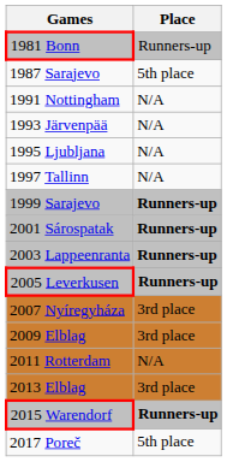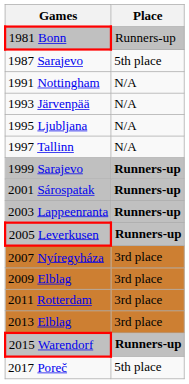2011 Rotterdam | Place: N/A -> 3rd place
